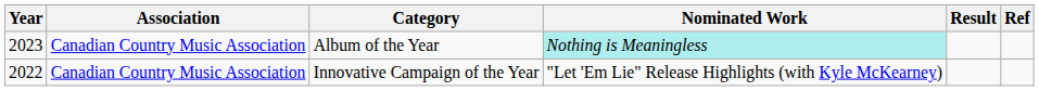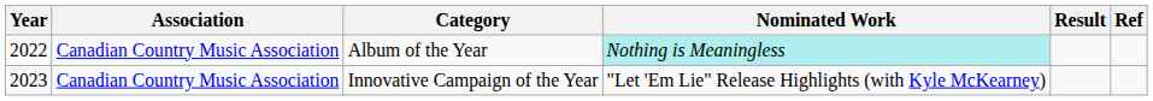Album of the Year | Year: 2023 -> 2022
Innovative Campaign of the Year | Year: 2022 -> 2023
